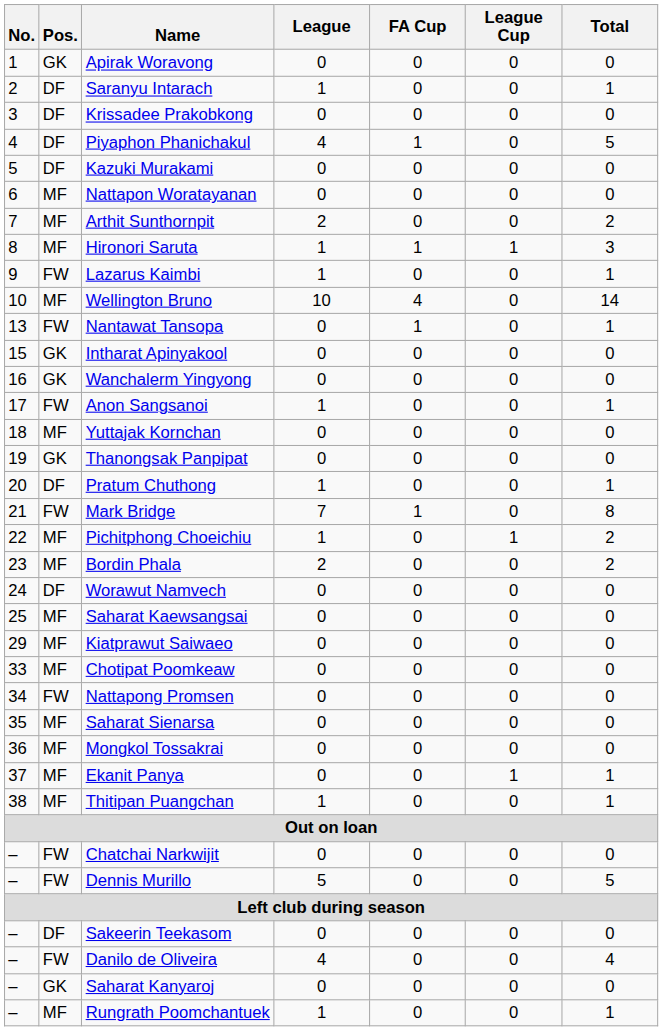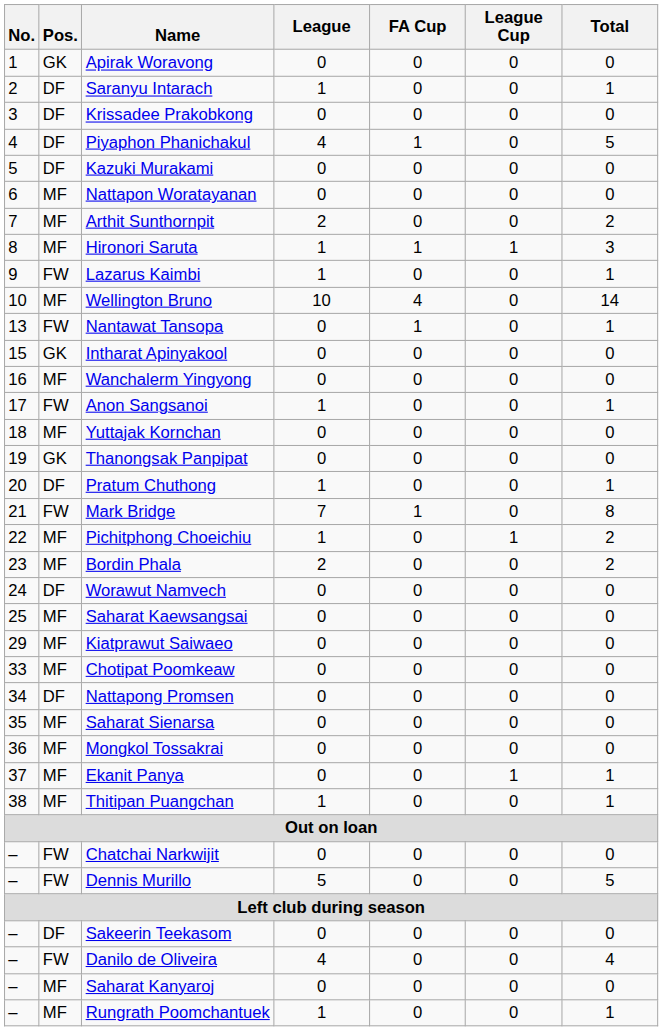Wanchalerm Yingyong | Pos.: GK -> MF
Nattapong Promsen | Pos.: FW -> DF
Saharat Kanyaroj | Pos.: GK -> MF
